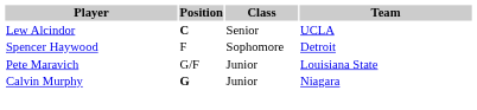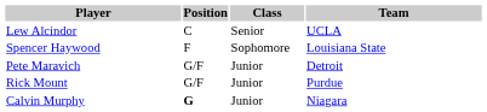Lew Alcindor | Position: bold -> normal
Spencer Haywood | Team: Detroit -> Louisiana State
Pete Maravich | Team: Louisiana State -> Detroit
+ row: Rick Mount | G/F | Junior | Purdue
